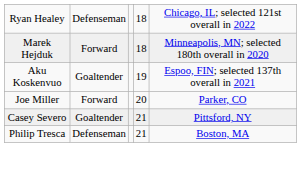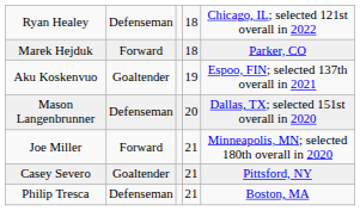Marek Hejduk | column 5: Minneapolis, MN; selected 180th overall in 2020 -> Parker, CO
+ row: Mason Langenbrunner | Defenseman | 20 | Dallas, TX; selected 151st overall in 2020
Joe Miller | column 4: 20 -> 21
Joe Miller | column 5: Parker, CO -> Minneapolis, MN; selected 180th overall in 2020
